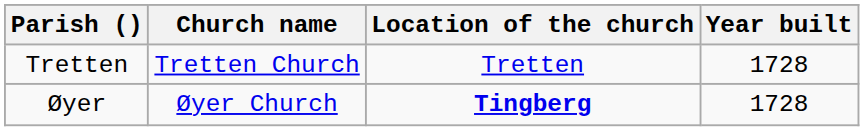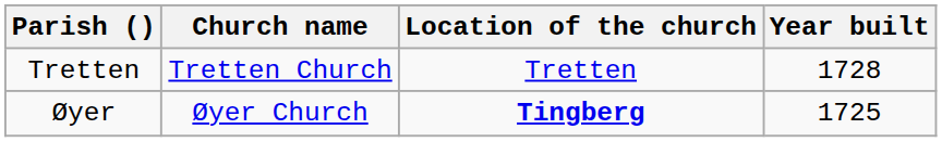Øyer | Year built: 1728 -> 1725
